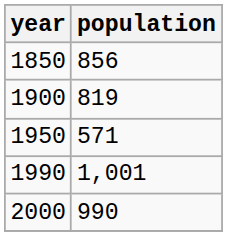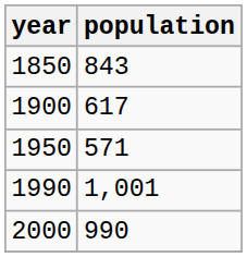1850 | population: 856 -> 843
1900 | population: 819 -> 617
